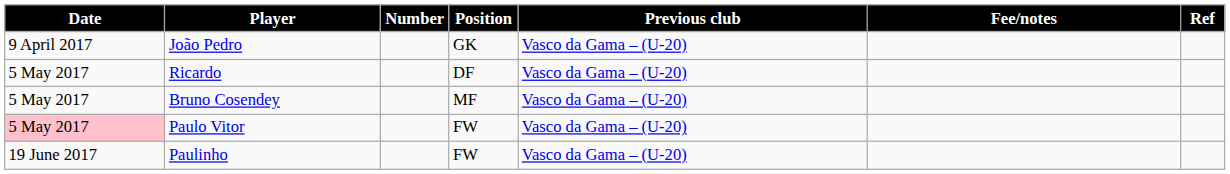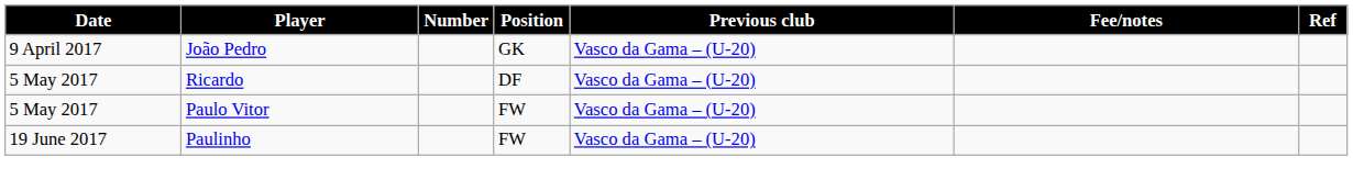- row: 5 May 2017 | Bruno Cosendey | MF | Vasco da Gama – (U-20)
Paulo Vitor | Date: pink background -> no background
